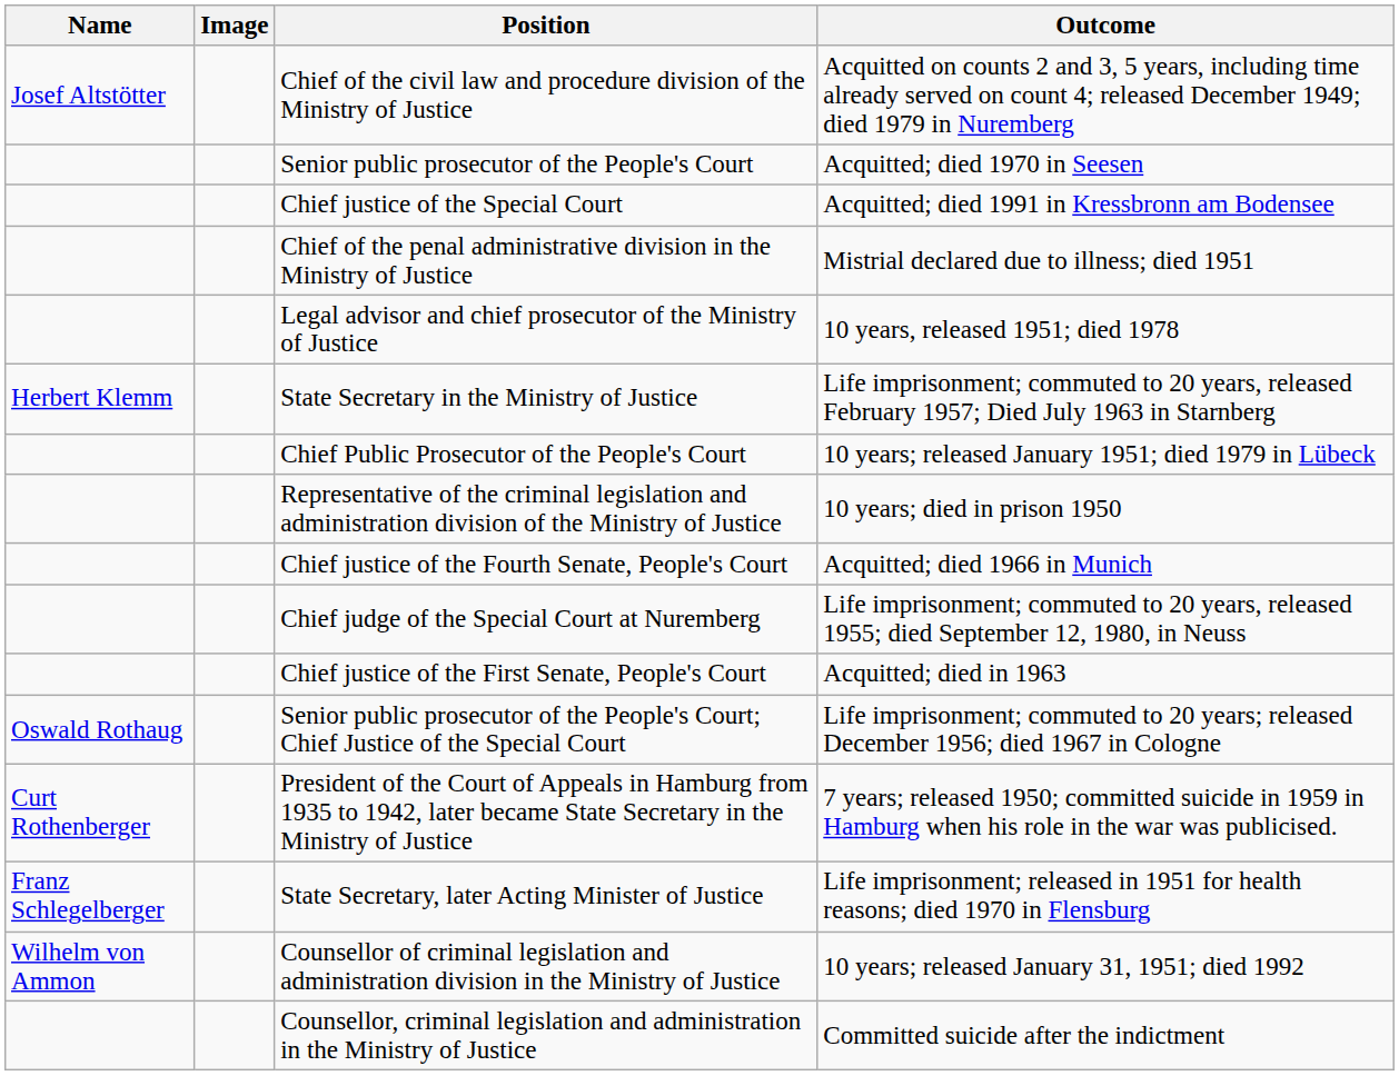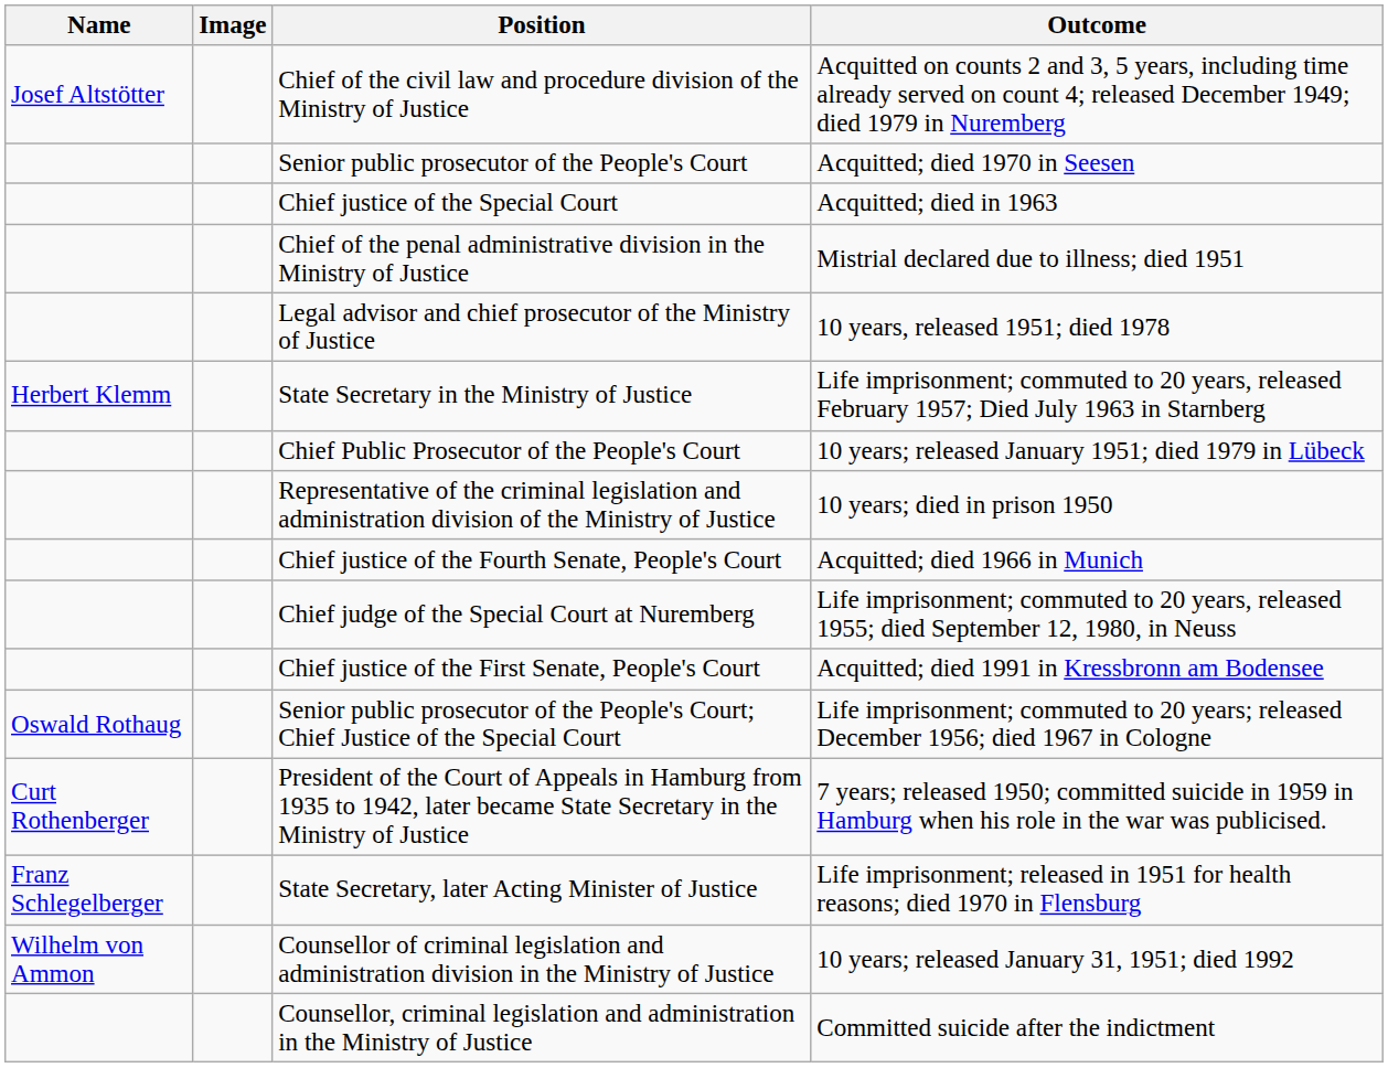Chief justice of the Special Court | Outcome: Acquitted; died 1991 in Kressbronn am Bodensee -> Acquitted; died in 1963
Chief justice of the First Senate, People's Court | Outcome: Acquitted; died in 1963 -> Acquitted; died 1991 in Kressbronn am Bodensee
